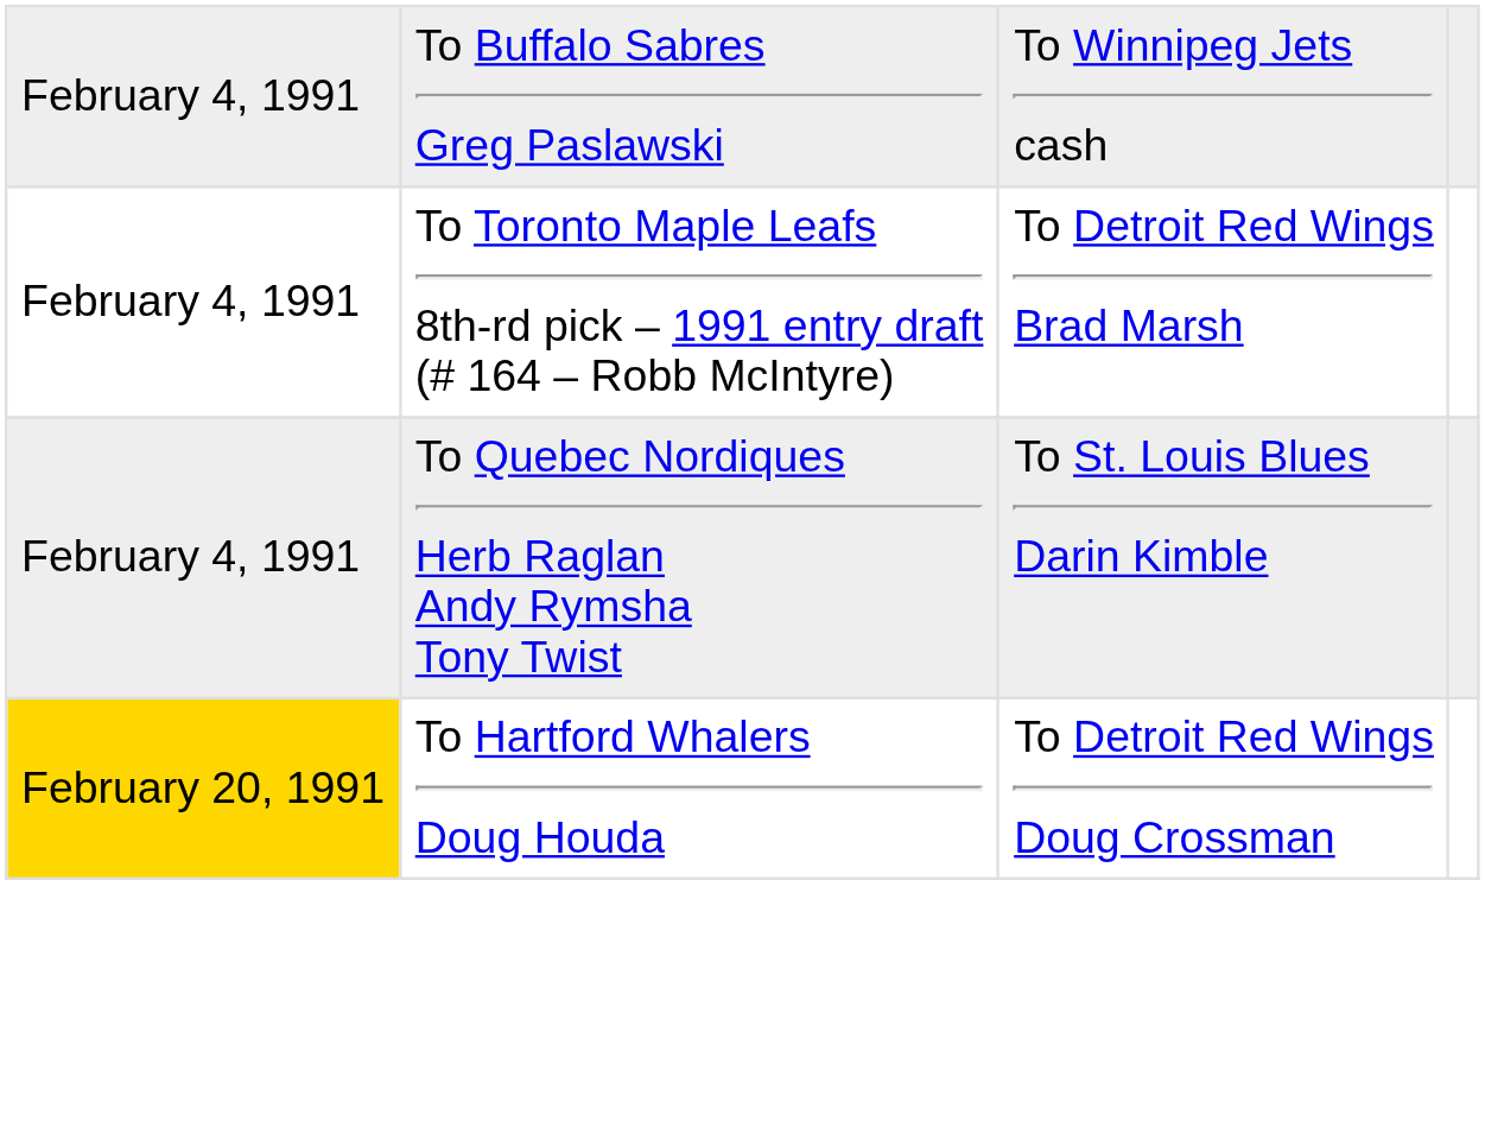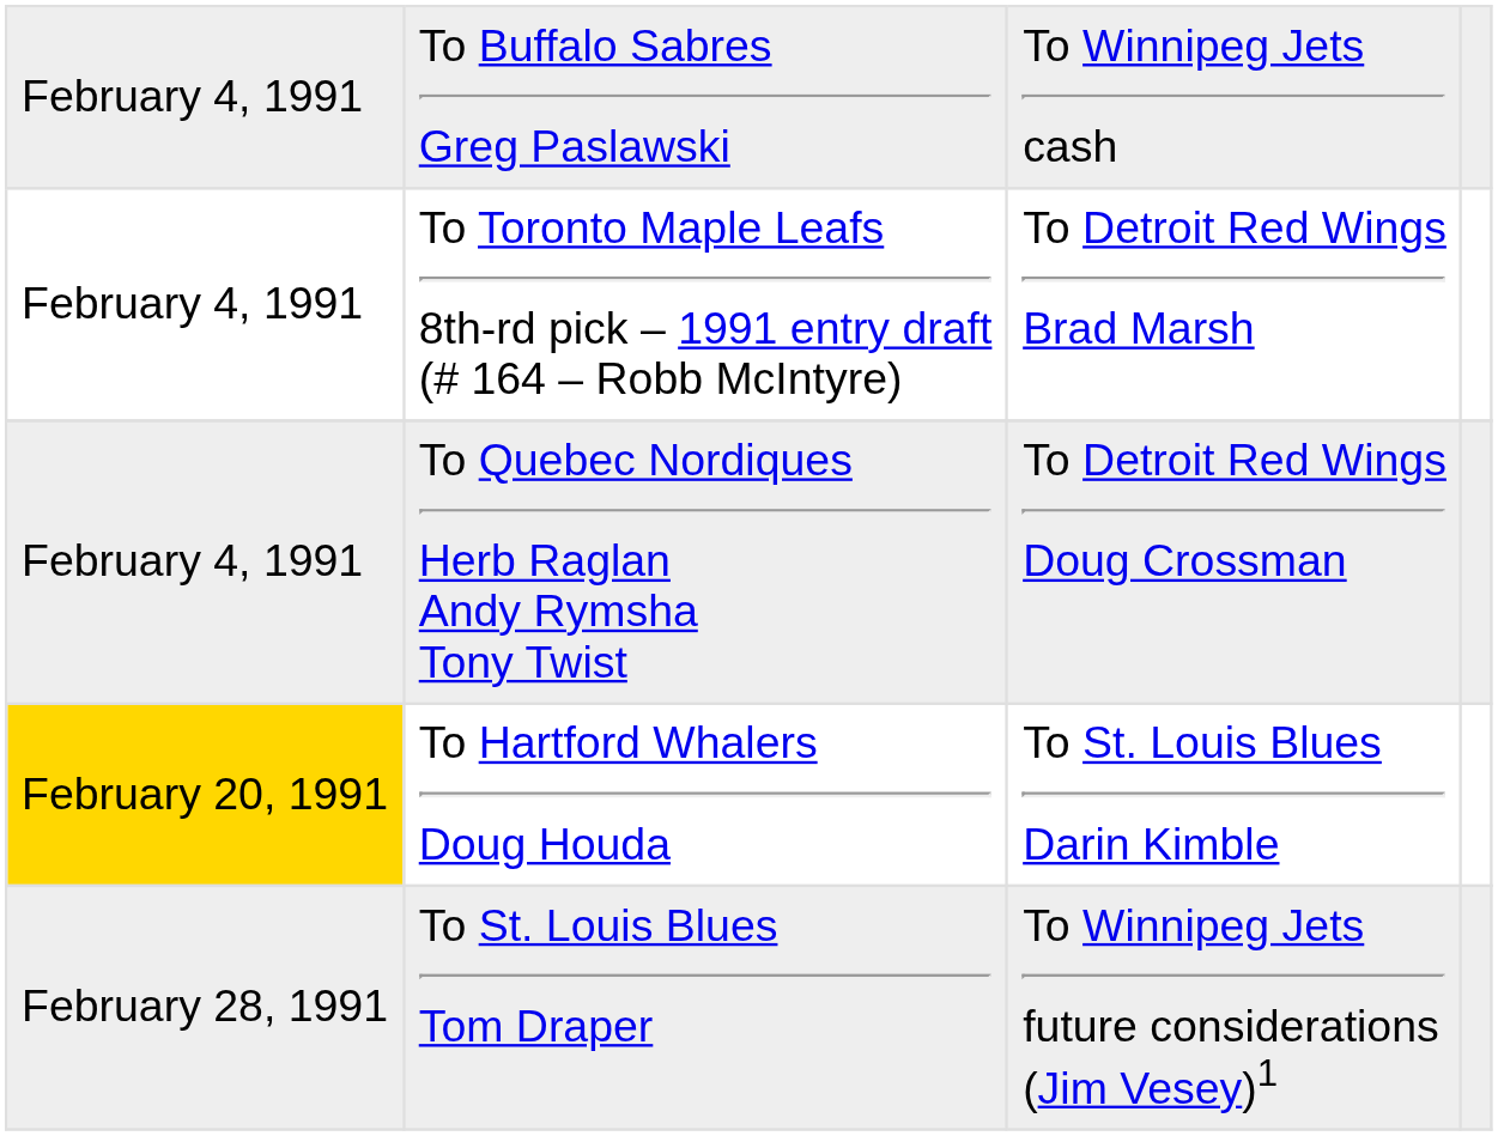To Quebec Nordiques Herb Raglan Andy Rymsha Tony Twist | column 3: To St. Louis Blues Darin Kimble -> To Detroit Red Wings Doug Crossman
To Hartford Whalers Doug Houda | column 3: To Detroit Red Wings Doug Crossman -> To St. Louis Blues Darin Kimble
+ row: February 28, 1991 | To St. Louis Blues Tom Draper | To Winnipeg Jets future considerations (Jim Vesey)1
